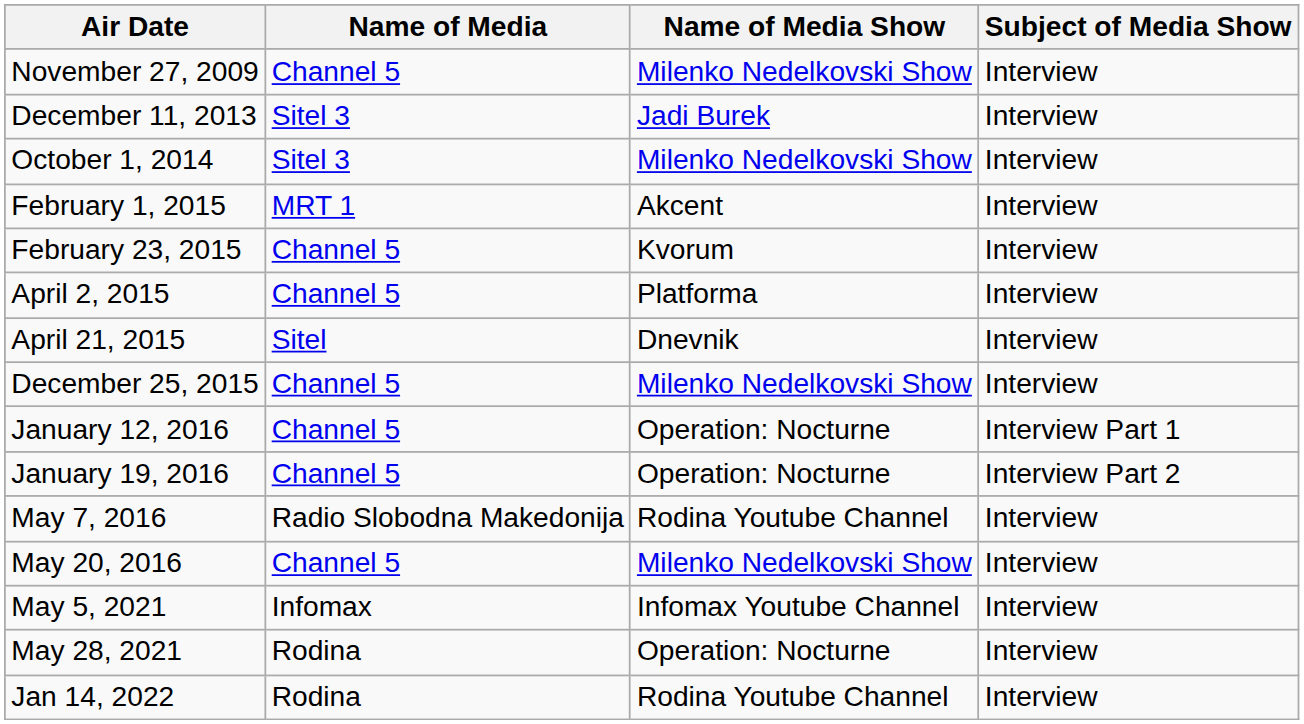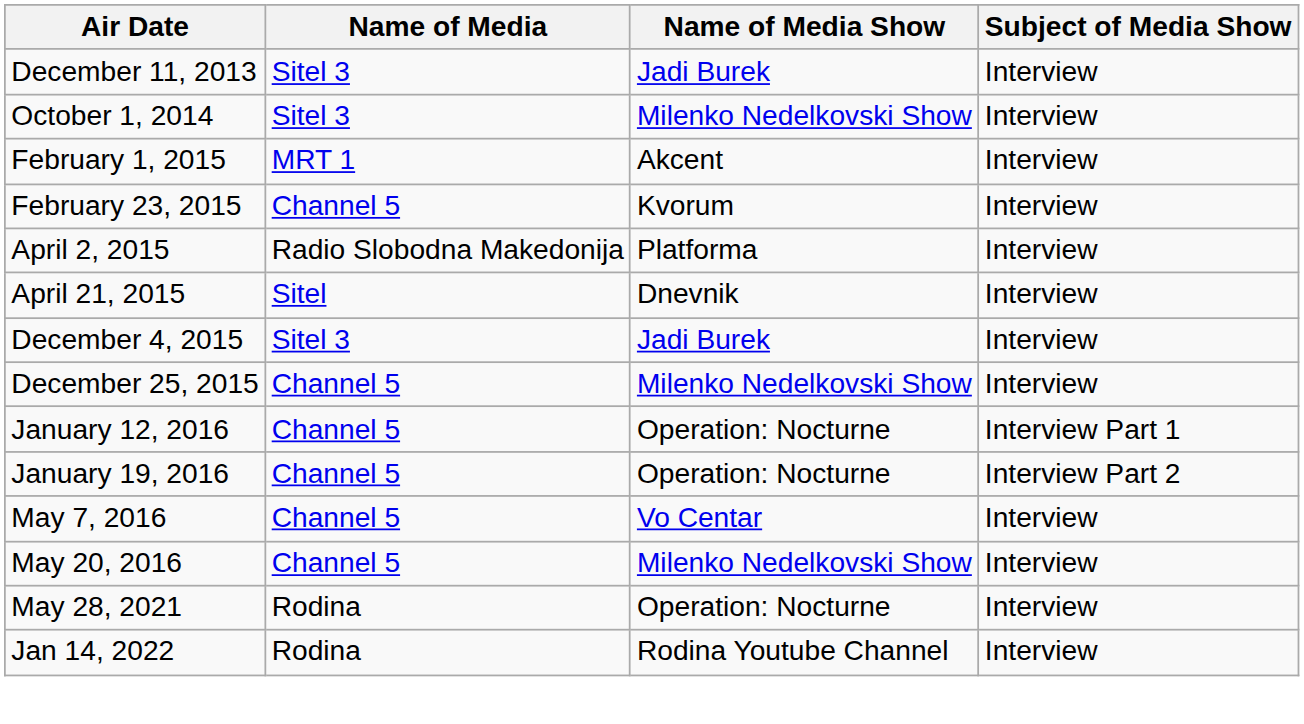- row: November 27, 2009 | Channel 5 | Milenko Nedelkovski Show | Interview
April 2, 2015 | Name of Media: Channel 5 -> Radio Slobodna Makedonija
+ row: December 4, 2015 | Sitel 3 | Jadi Burek | Interview
May 7, 2016 | Name of Media: Radio Slobodna Makedonija -> Channel 5
May 7, 2016 | Name of Media Show: Rodina Youtube Channel -> Vo Centar
- row: May 5, 2021 | Infomax | Infomax Youtube Channel | Interview
